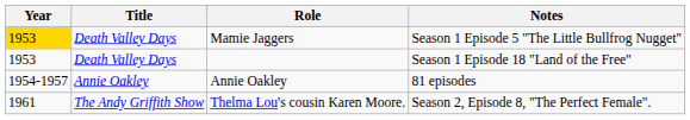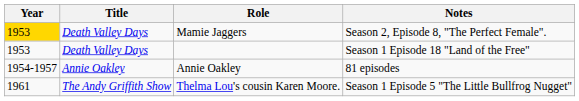Mamie Jaggers | Notes: Season 1 Episode 5 "The Little Bullfrog Nugget" -> Season 2, Episode 8, "The Perfect Female".
Thelma Lou's cousin Karen Moore. | Notes: Season 2, Episode 8, "The Perfect Female". -> Season 1 Episode 5 "The Little Bullfrog Nugget"
